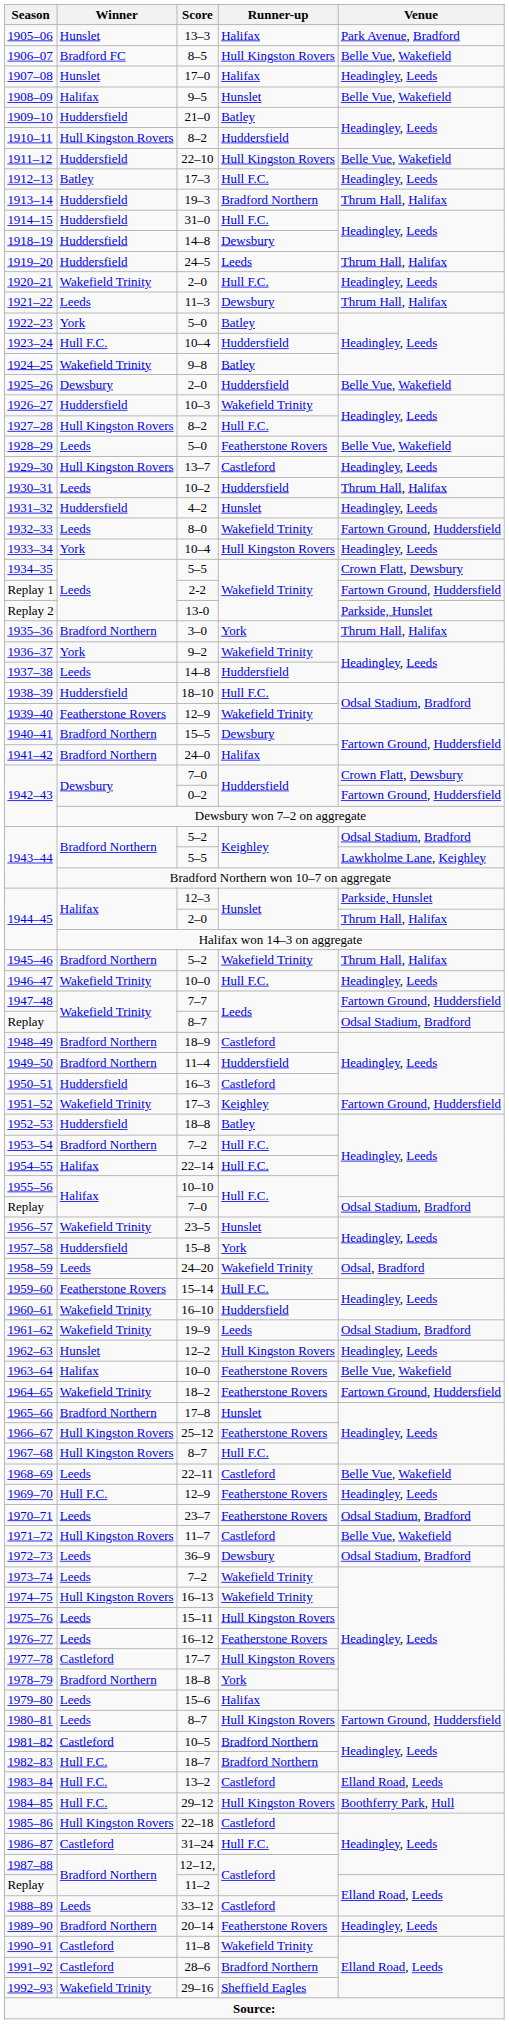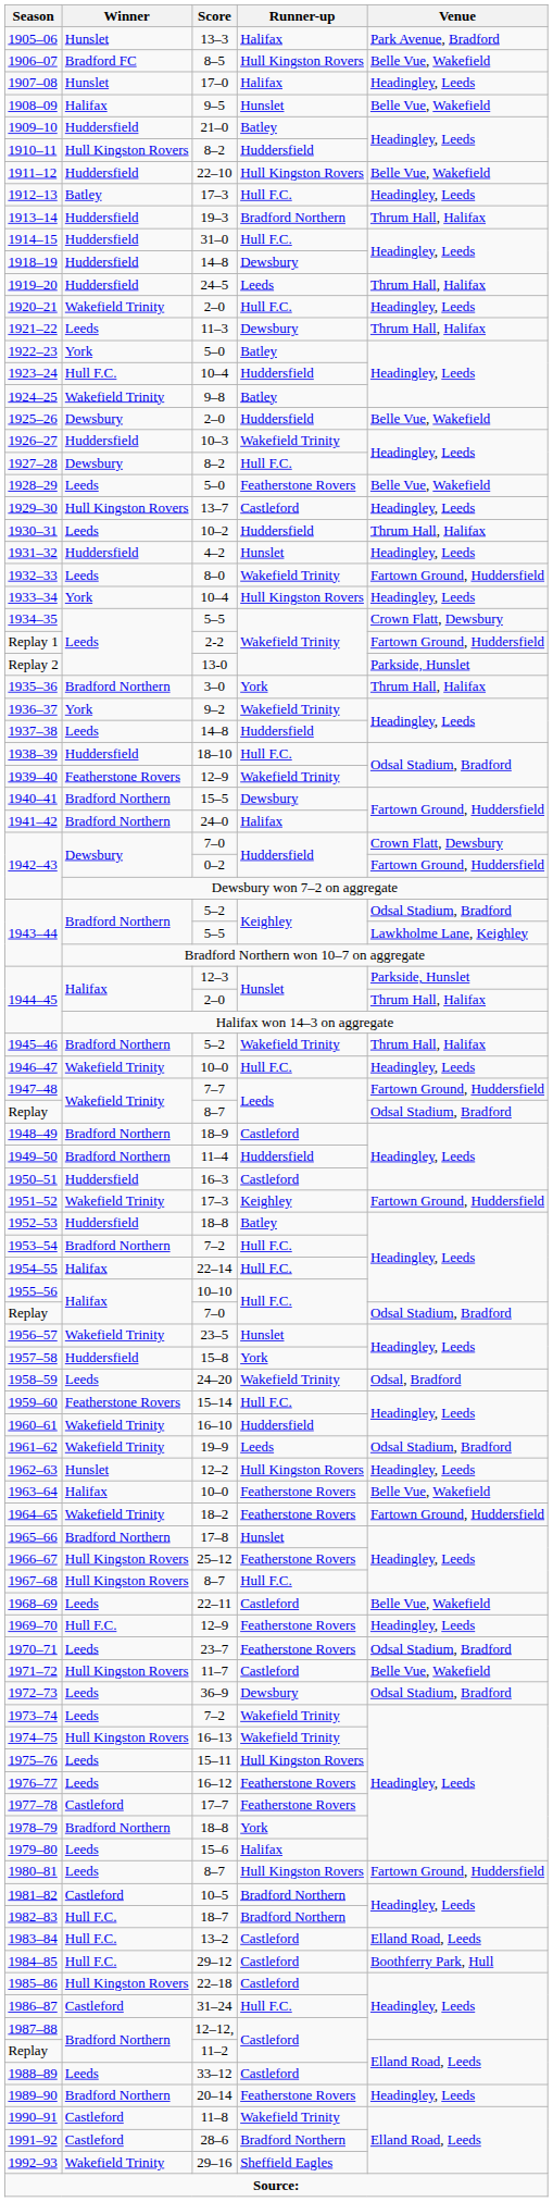1927–28 | Winner: Hull Kingston Rovers -> Dewsbury
1977–78 | Runner-up: Hull Kingston Rovers -> Featherstone Rovers
1984–85 | Runner-up: Hull Kingston Rovers -> Castleford
